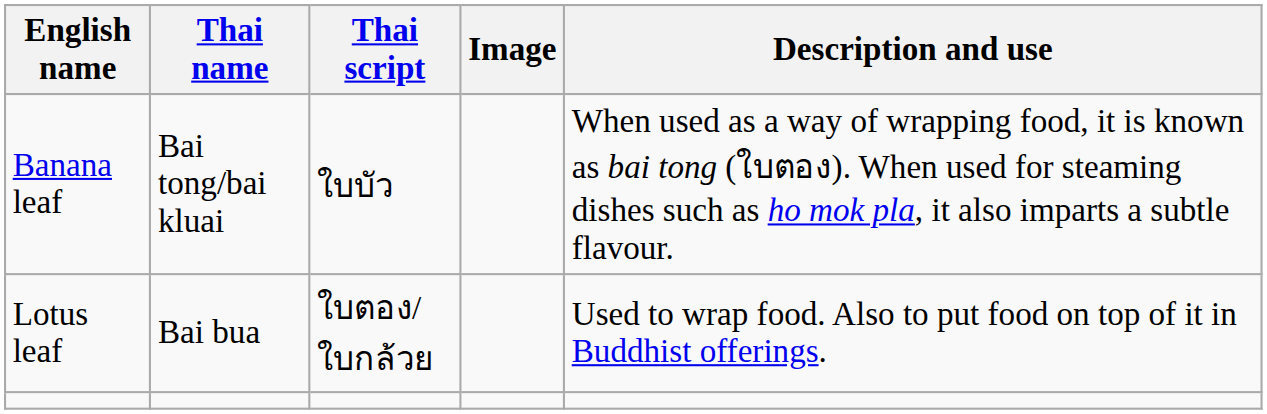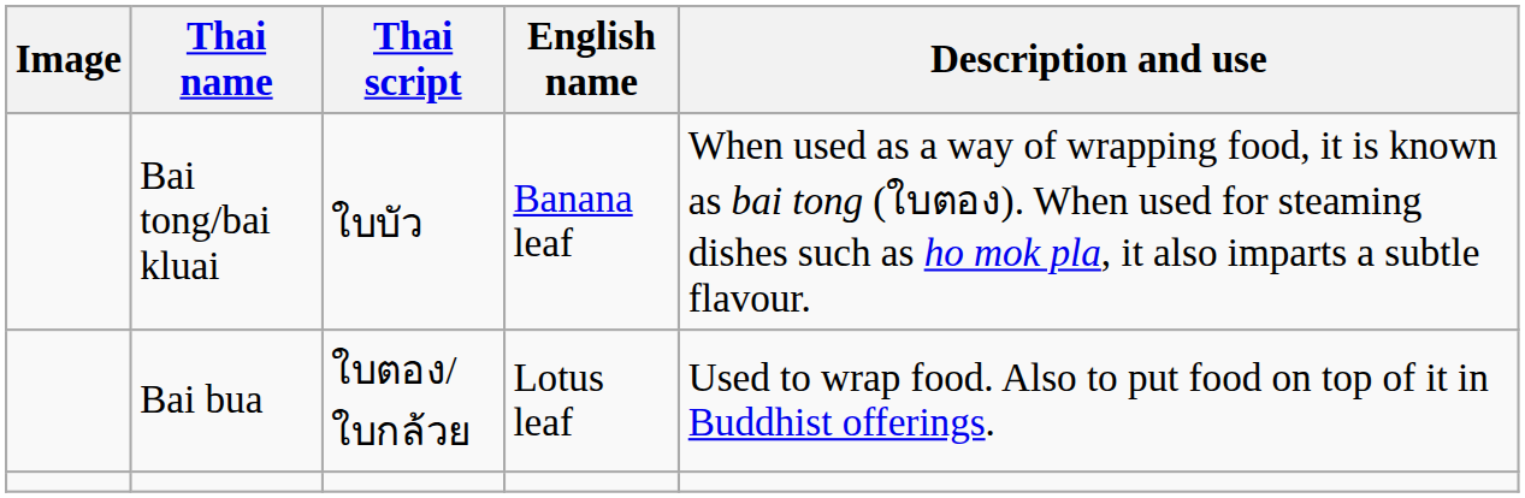columns swapped: Image <-> English name
